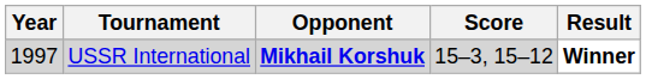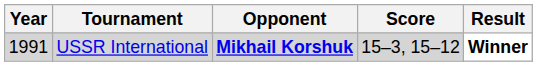USSR International | Year: 1997 -> 1991
